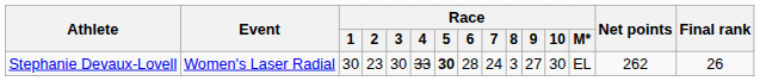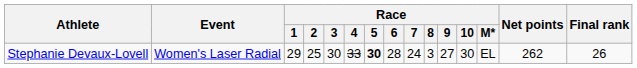Stephanie Devaux-Lovell | Race / 1: 30 -> 29
Stephanie Devaux-Lovell | Race / 2: 23 -> 25
